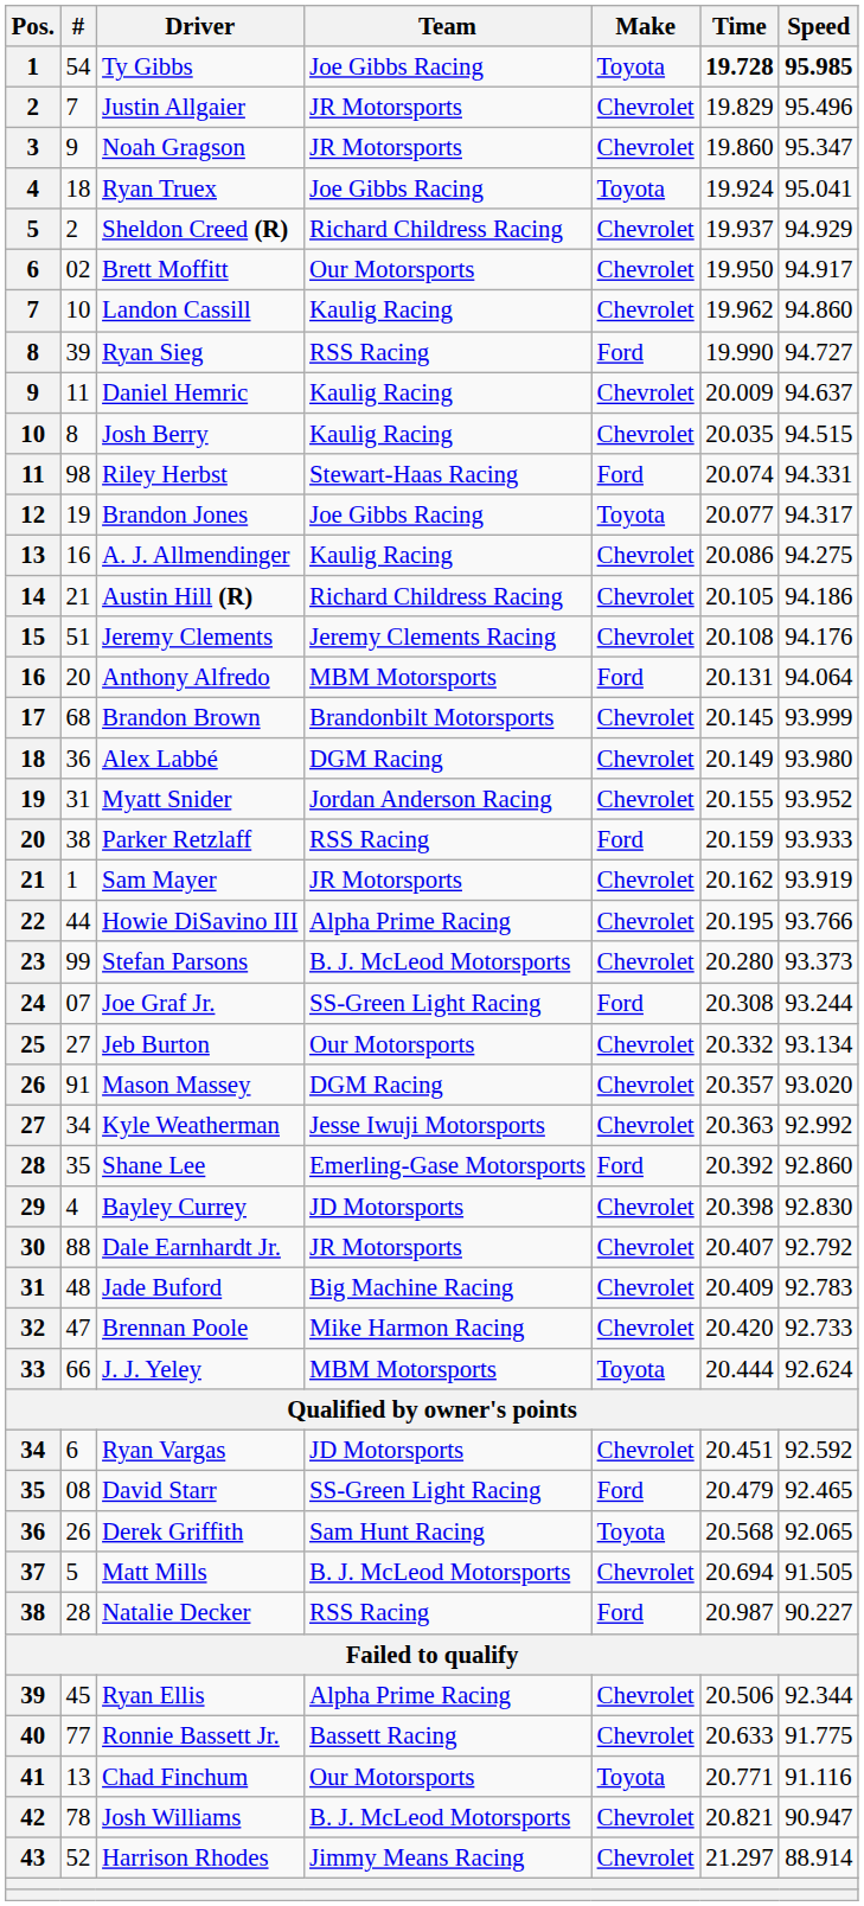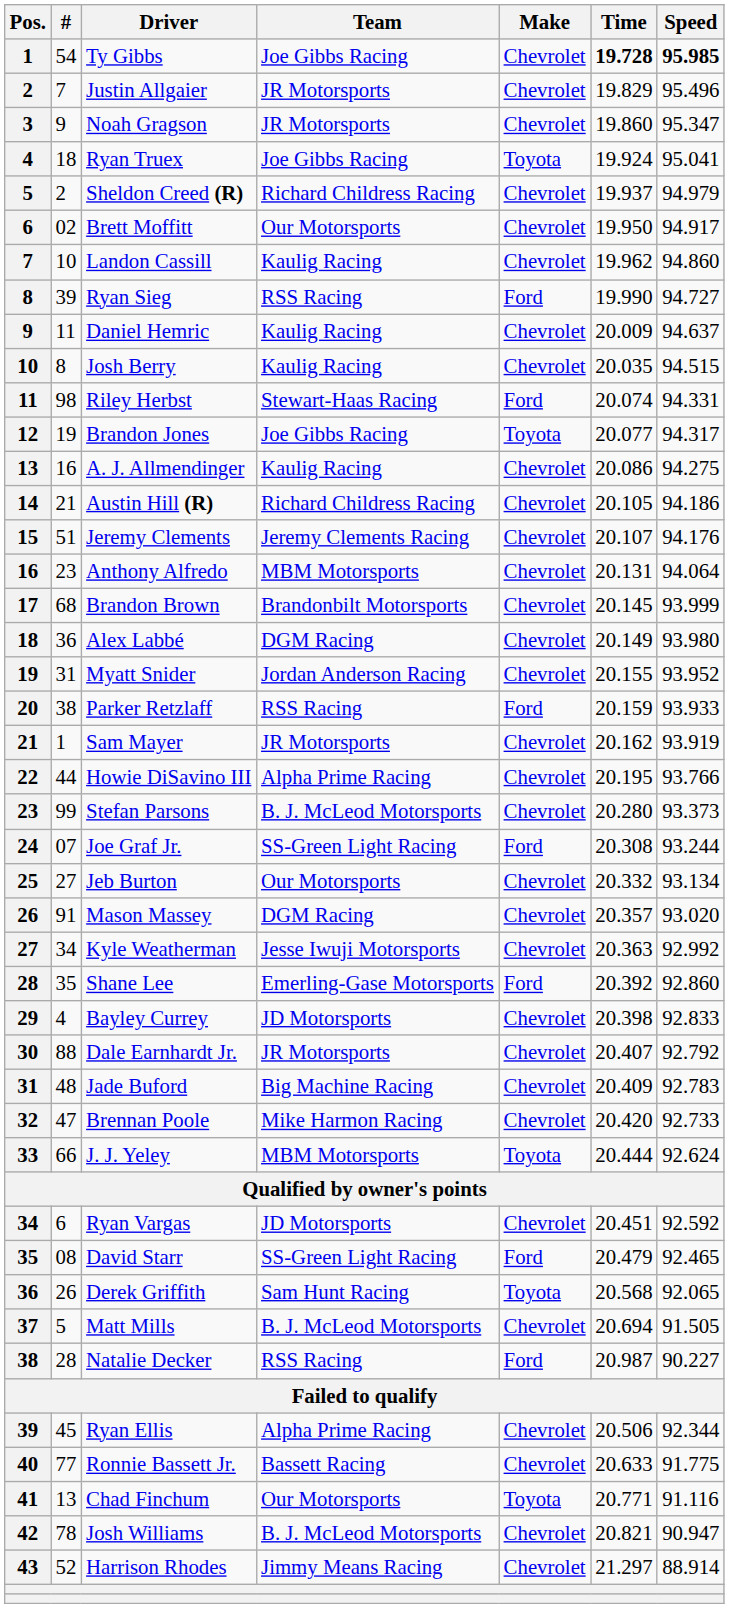Ty Gibbs | Make: Toyota -> Chevrolet
Sheldon Creed (R) | Speed: 94.929 -> 94.979
Jeremy Clements | Time: 20.108 -> 20.107
Anthony Alfredo | #: 20 -> 23
Anthony Alfredo | Make: Ford -> Chevrolet
Bayley Currey | Speed: 92.830 -> 92.833
